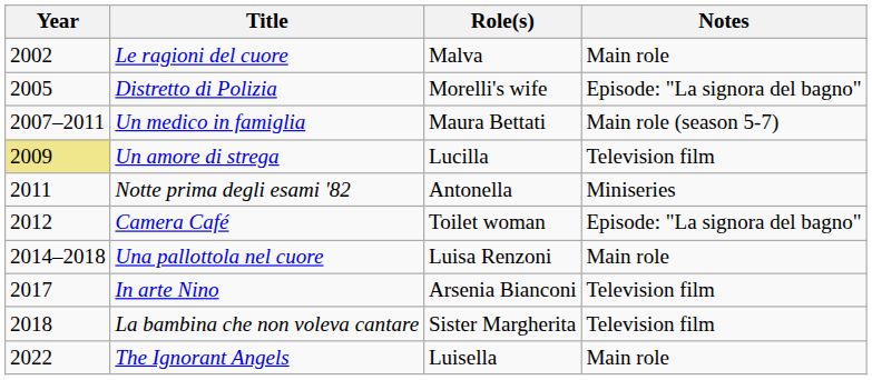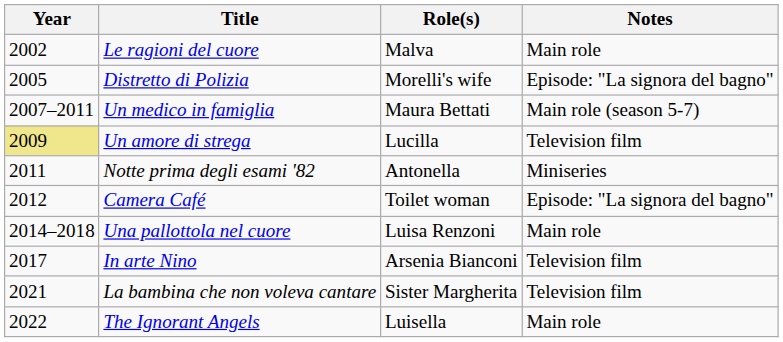La bambina che non voleva cantare | Year: 2018 -> 2021
